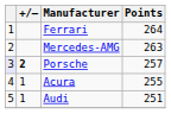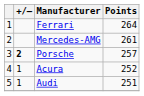Mercedes-AMG | Points: 263 -> 261
Porsche | column 1: lavender background -> no background
Acura | Points: 255 -> 252
